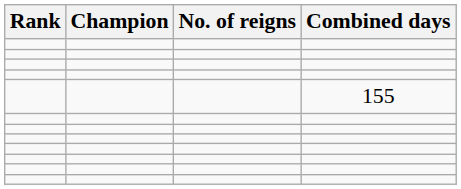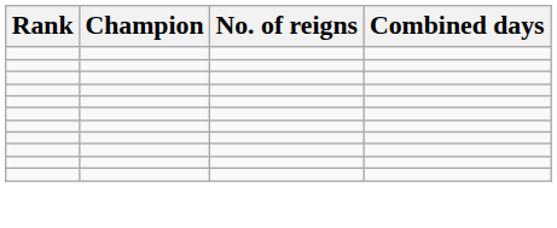- row: 155
